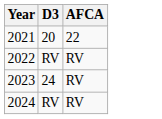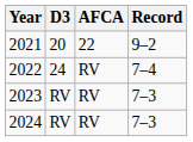+ column: Record | 9–2 | 7–4 | 7–3 | 7–3
2022 | D3: RV -> 24
2023 | D3: 24 -> RV
